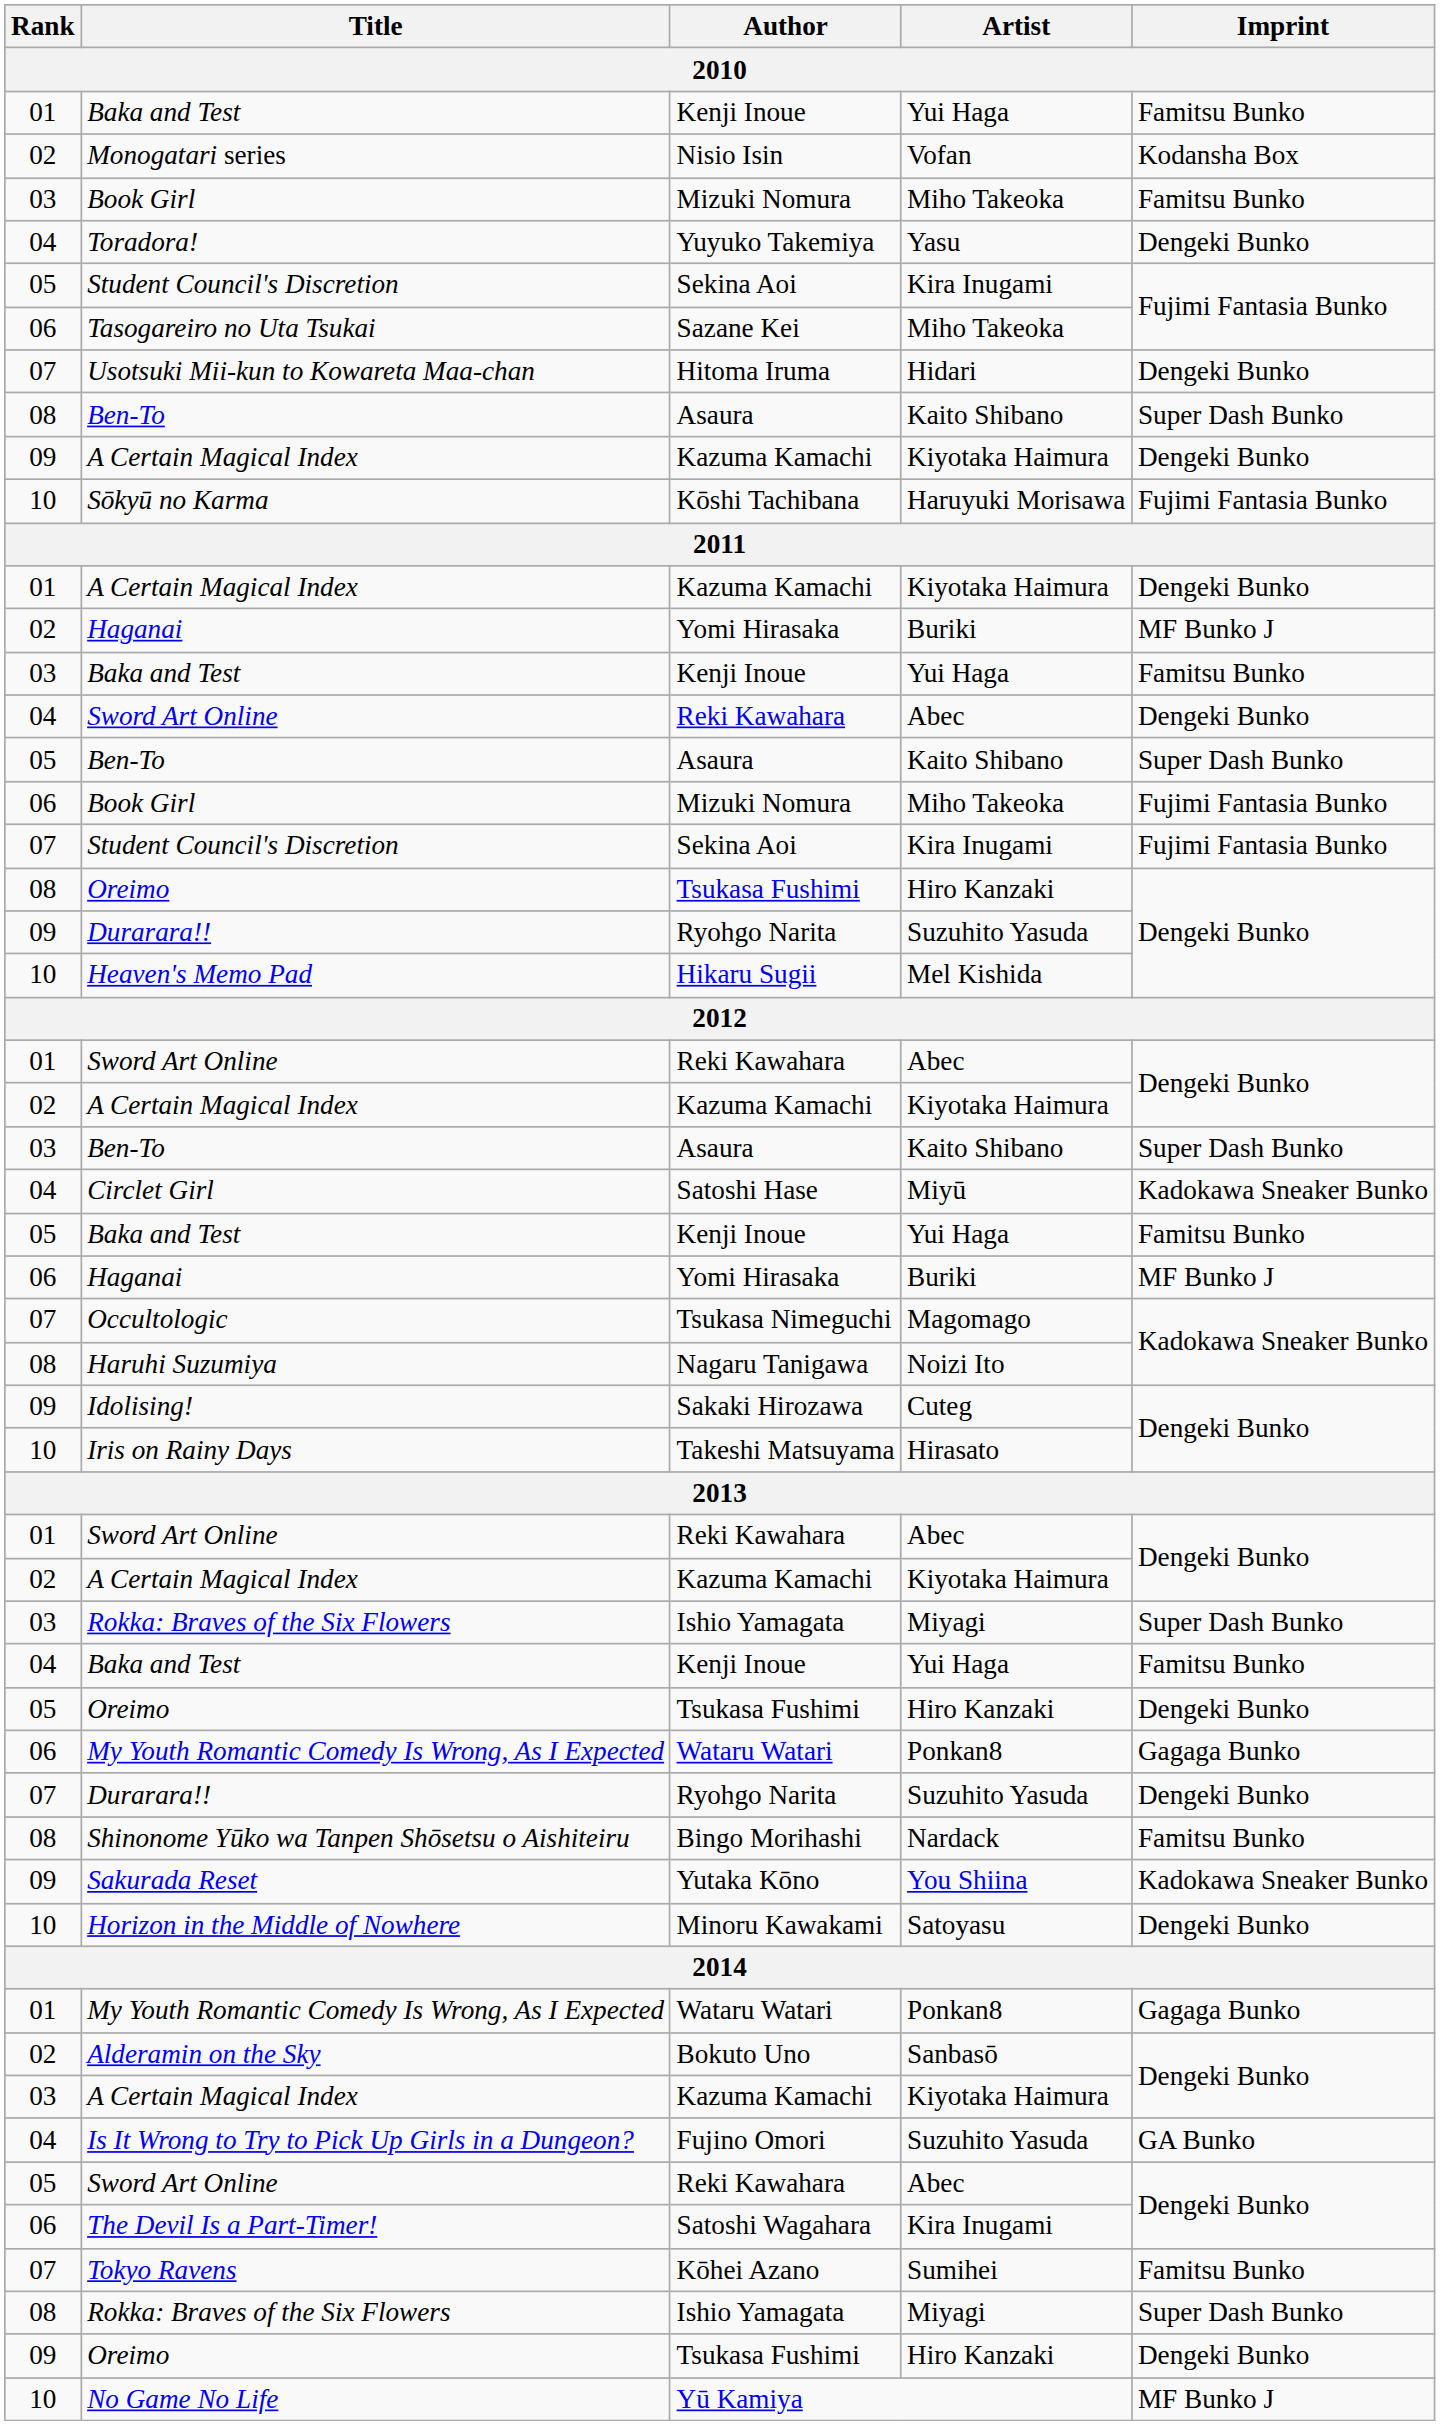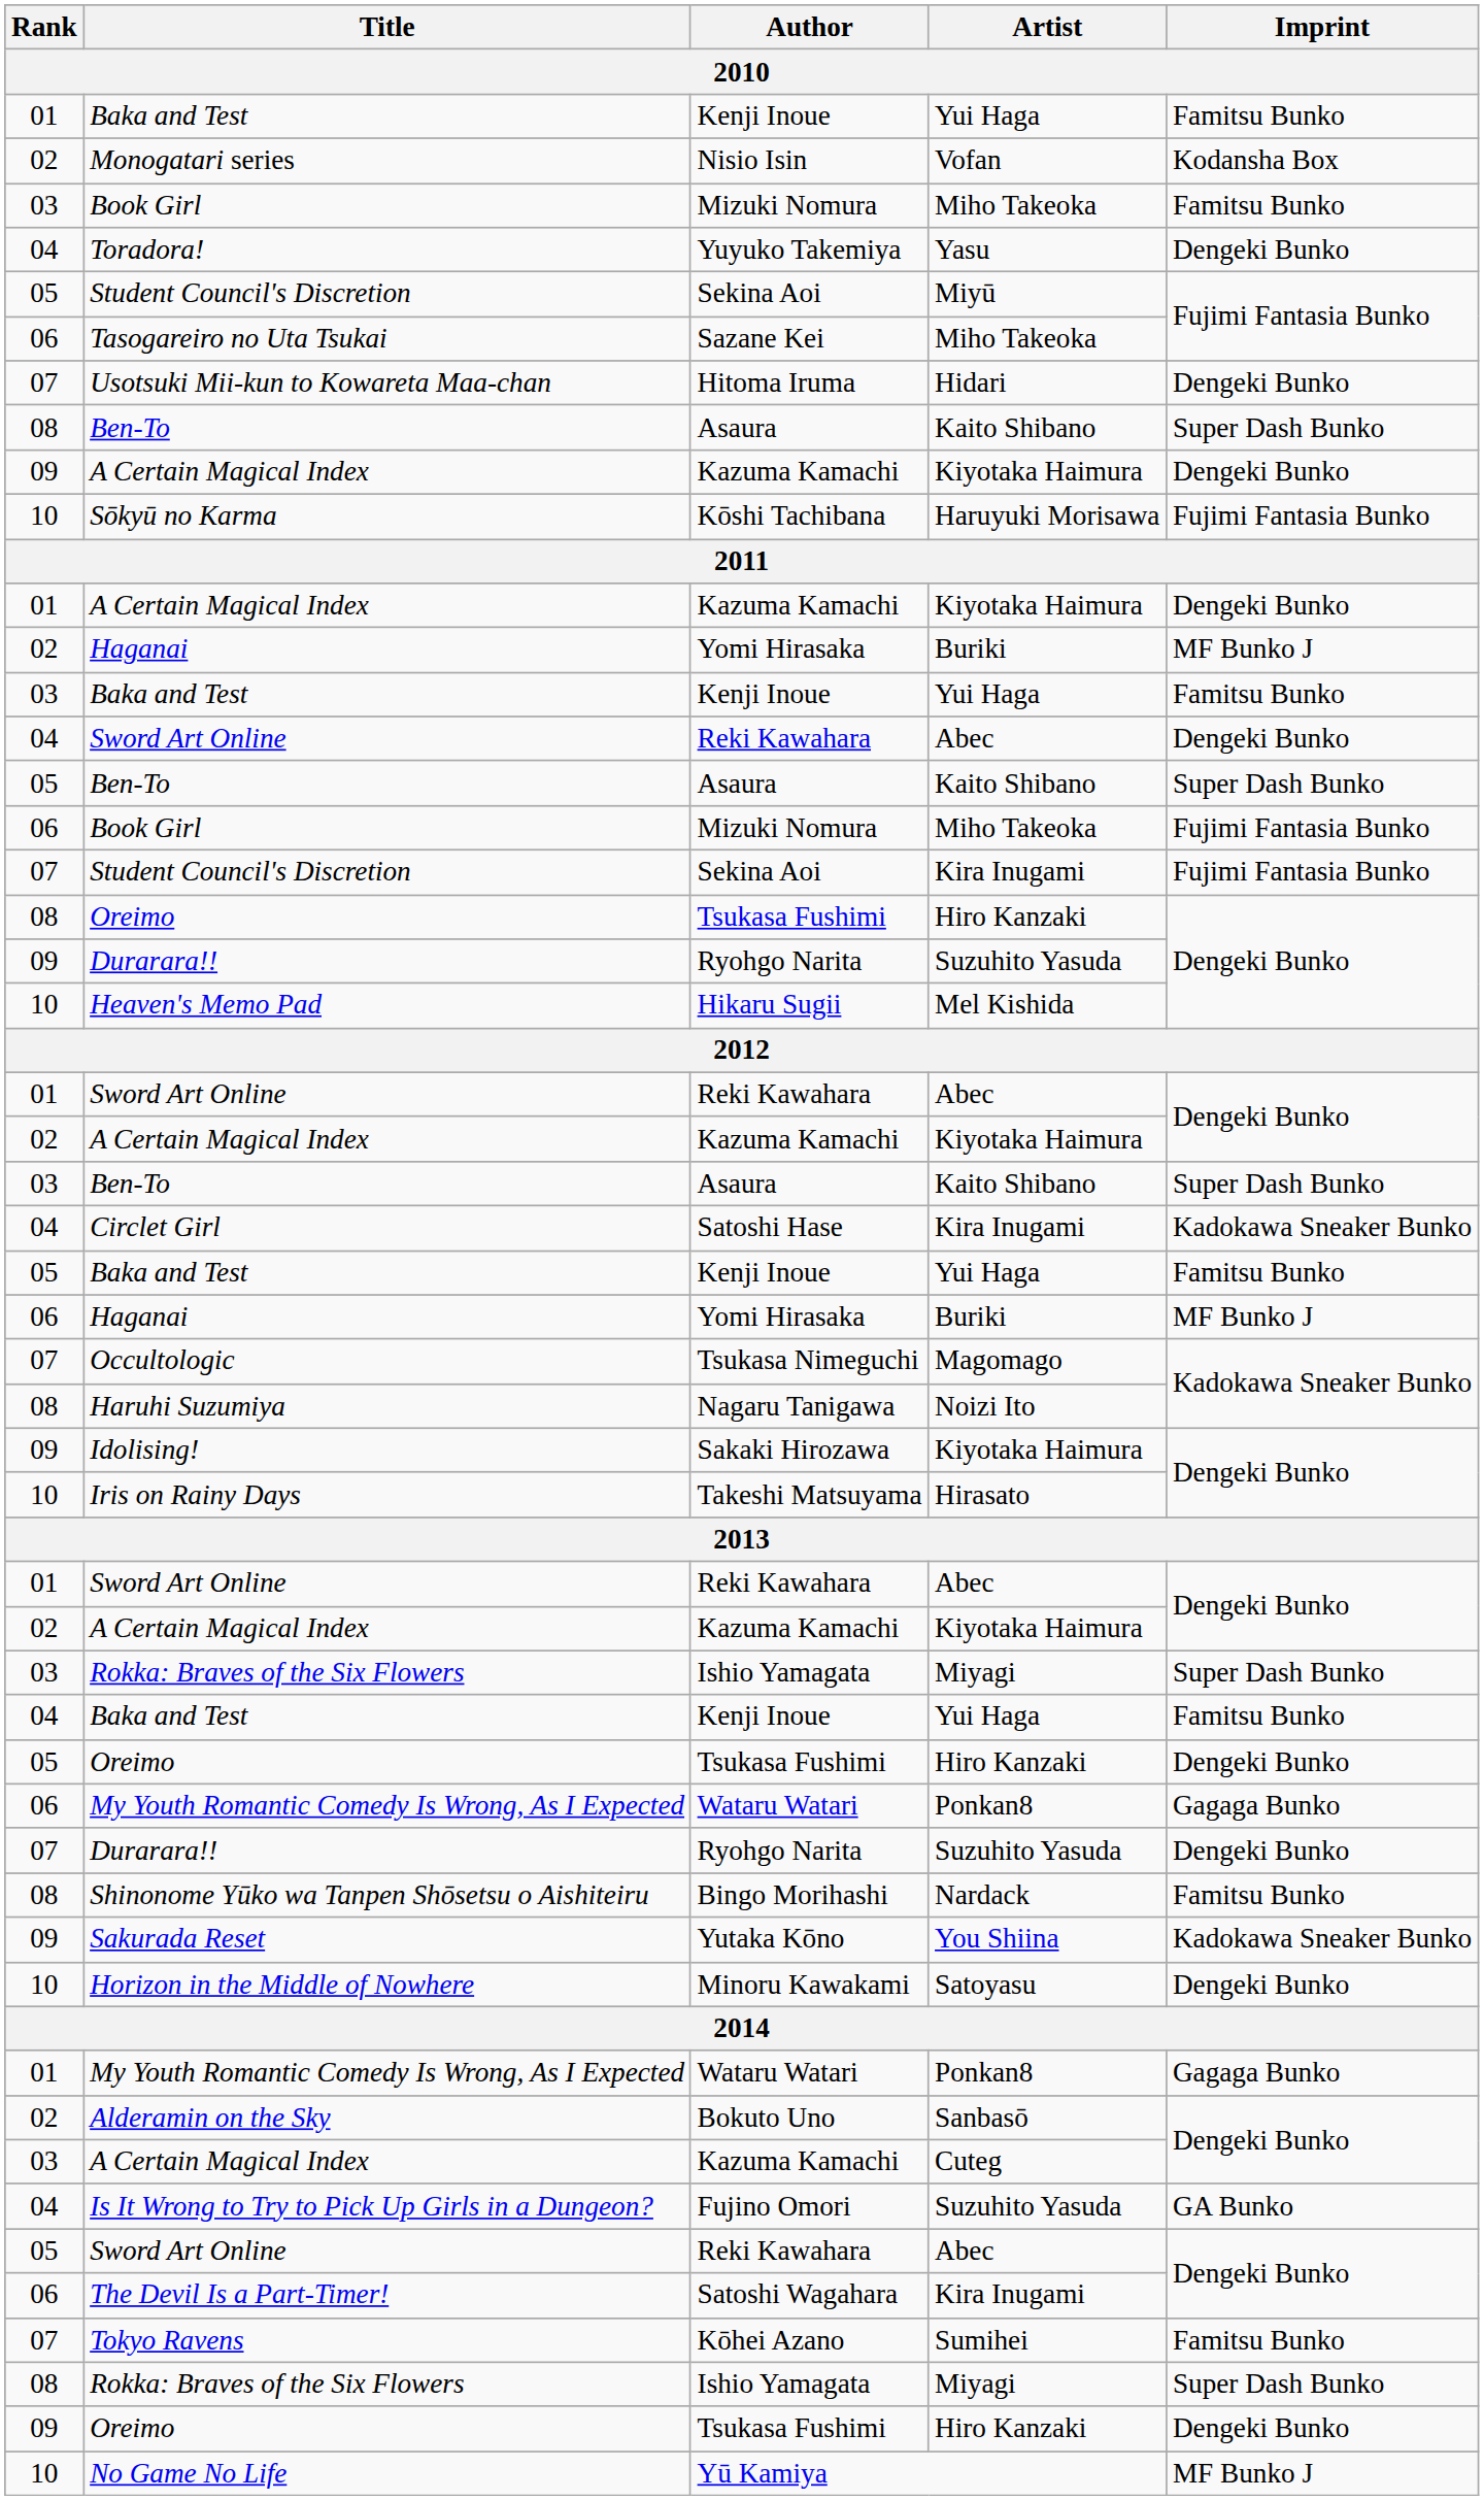05 / Student Council's Discretion | Artist: Kira Inugami -> Miyū
Circlet Girl | Artist: Miyū -> Kira Inugami
Idolising! | Artist: Cuteg -> Kiyotaka Haimura
03 / A Certain Magical Index | Artist: Kiyotaka Haimura -> Cuteg
